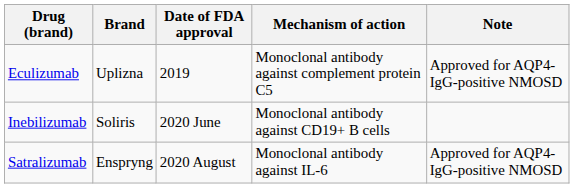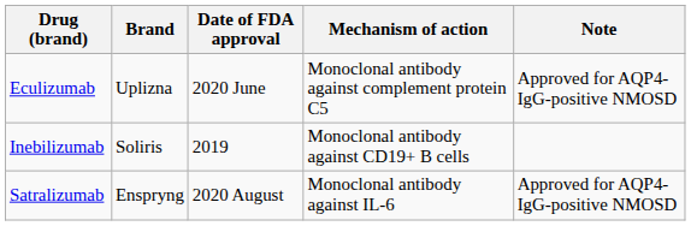Eculizumab | Date of FDA approval: 2019 -> 2020 June
Inebilizumab | Date of FDA approval: 2020 June -> 2019
